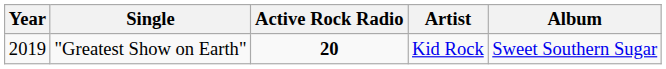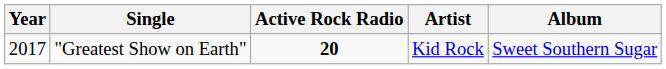"Greatest Show on Earth" | Year: 2019 -> 2017
